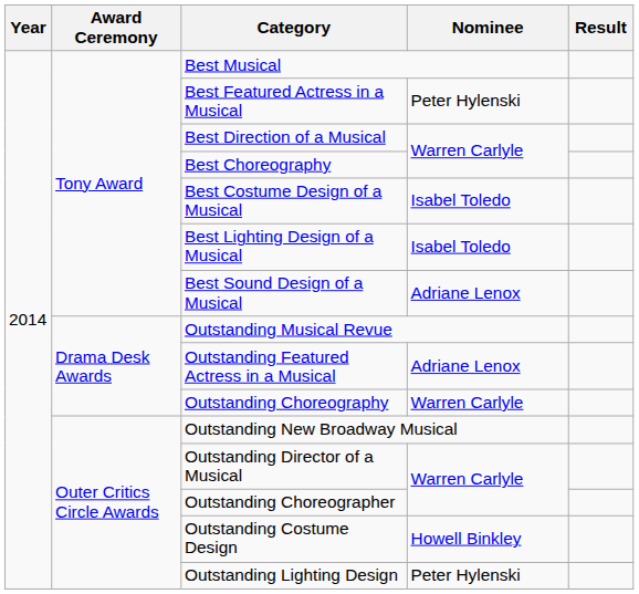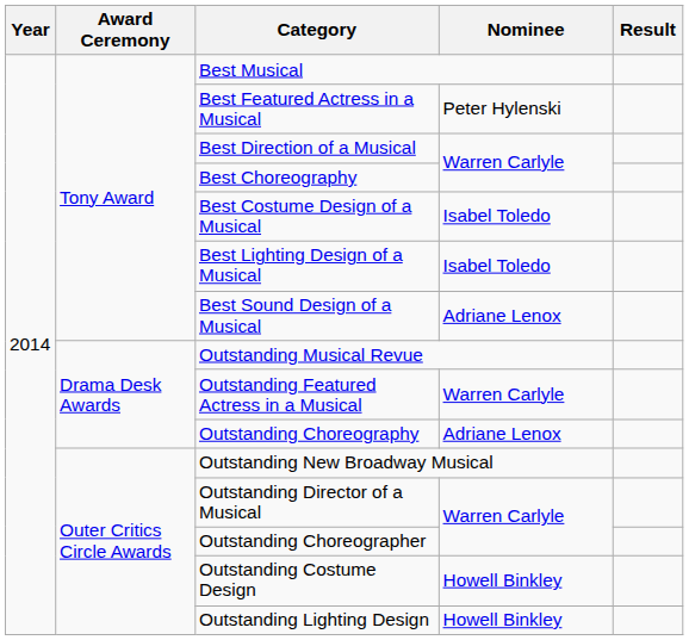Outstanding Featured Actress in a Musical | Nominee: Adriane Lenox -> Warren Carlyle
Outstanding Choreography | Nominee: Warren Carlyle -> Adriane Lenox
Outstanding Lighting Design | Nominee: Peter Hylenski -> Howell Binkley
